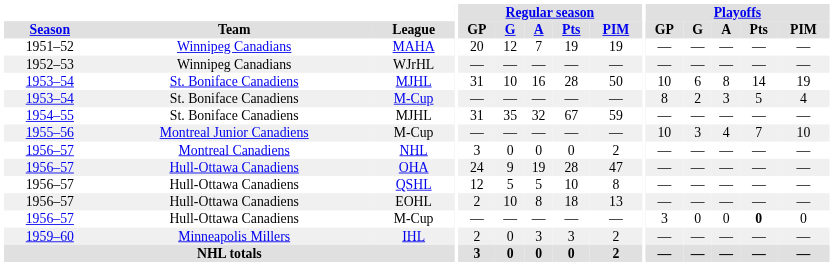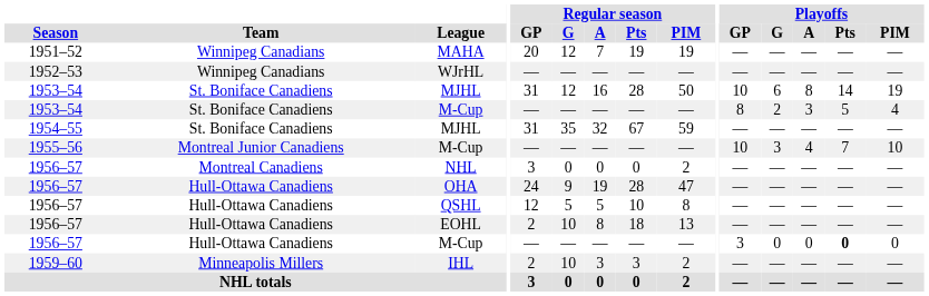1953–54 / MJHL | Regular season / G: 10 -> 12
IHL | Regular season / G: 0 -> 10
